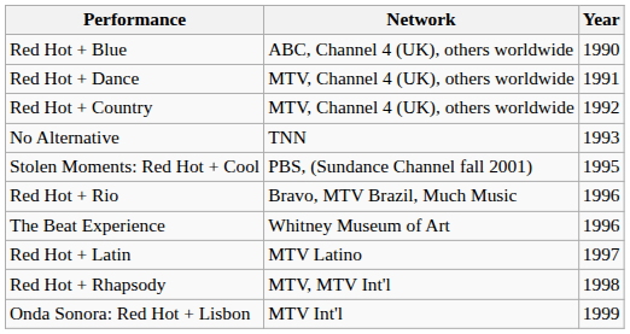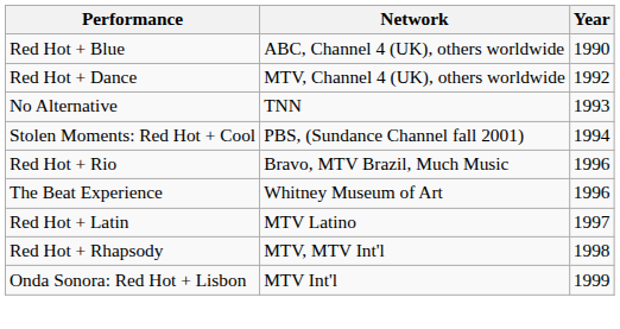Red Hot + Dance | Year: 1991 -> 1992
- row: Red Hot + Country | MTV, Channel 4 (UK), others worldwide | 1992
Stolen Moments: Red Hot + Cool | Year: 1995 -> 1994
